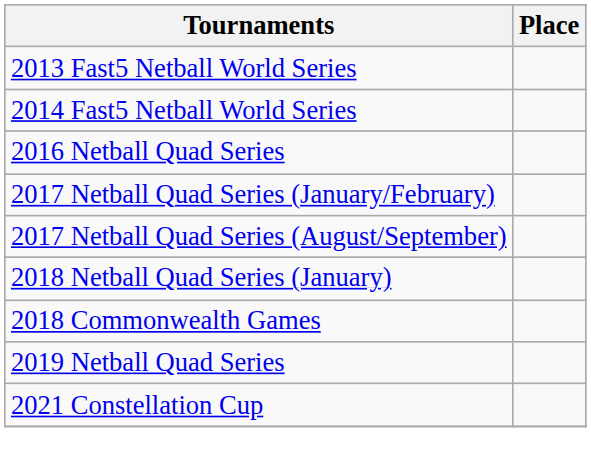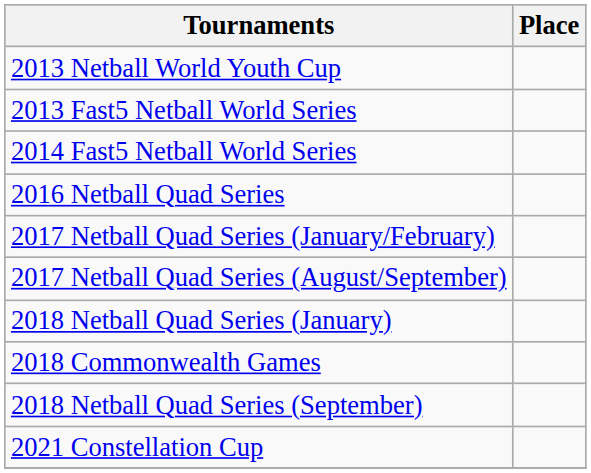+ row: 2013 Netball World Youth Cup
+ row: 2018 Netball Quad Series (September)
- row: 2019 Netball Quad Series
